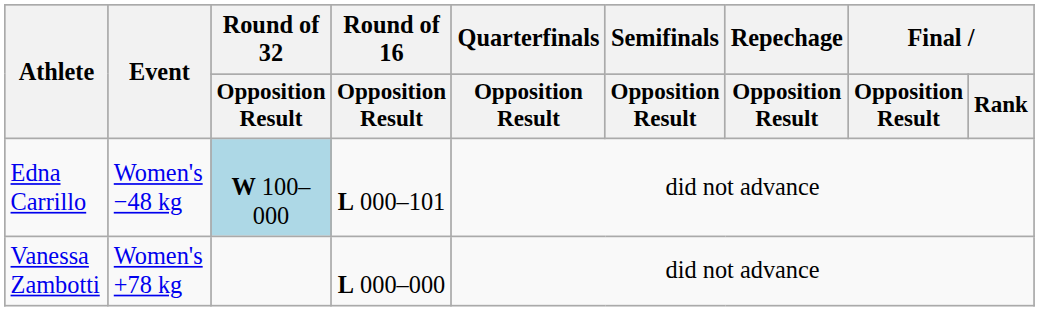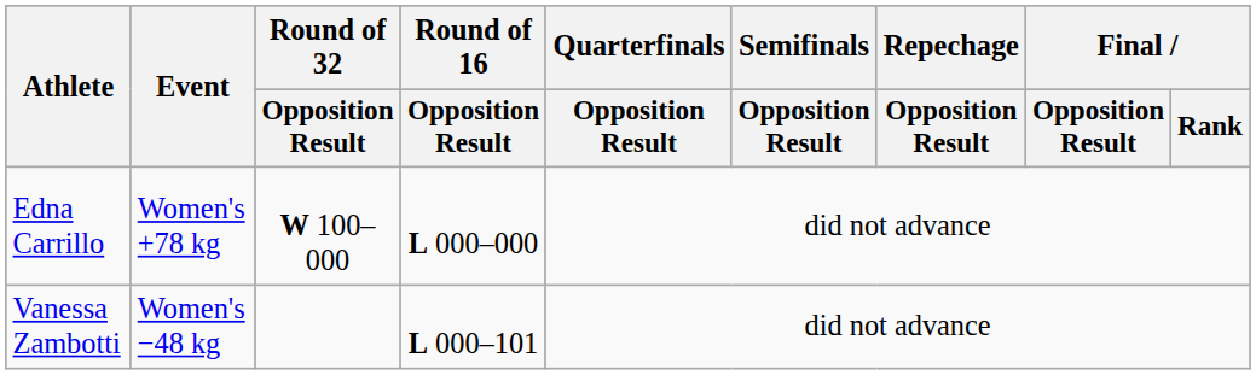Edna Carrillo | Event: Women's −48 kg -> Women's +78 kg
Edna Carrillo | Round of 32 / Opposition Result: lightblue background -> no background
Edna Carrillo | Round of 16 / Opposition Result: L 000–101 -> L 000–000
Vanessa Zambotti | Event: Women's +78 kg -> Women's −48 kg
Vanessa Zambotti | Round of 16 / Opposition Result: L 000–000 -> L 000–101
